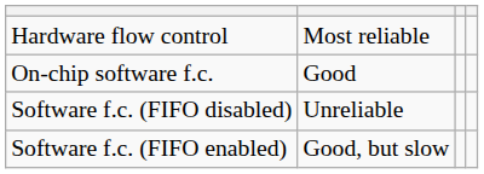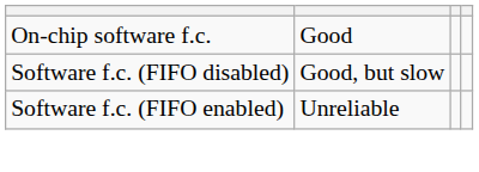- row: Hardware flow control | Most reliable
Software f.c. (FIFO disabled) | column 2: Unreliable -> Good, but slow
Software f.c. (FIFO enabled) | column 2: Good, but slow -> Unreliable
